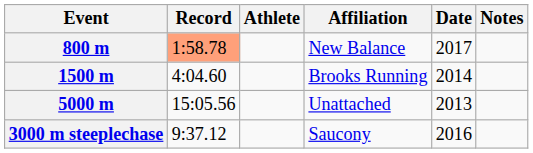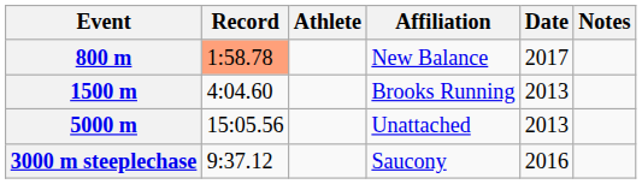1500 m | Date: 2014 -> 2013
